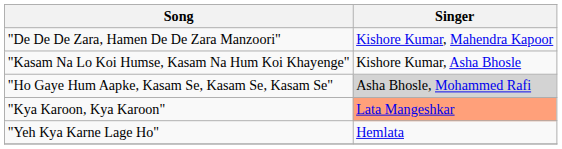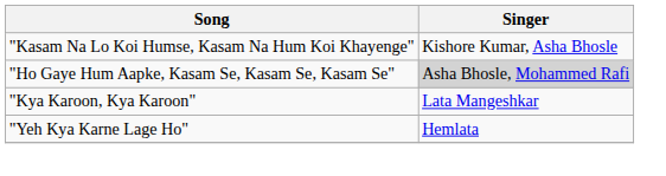- row: "De De De Zara, Hamen De De Zara Manzoori" | Kishore Kumar, Mahendra Kapoor
"Kya Karoon, Kya Karoon" | Singer: lightsalmon background -> no background
